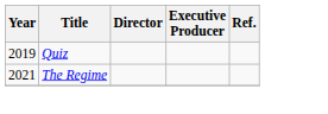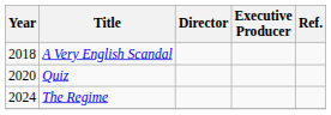+ row: 2018 | A Very English Scandal
Quiz | Year: 2019 -> 2020
The Regime | Year: 2021 -> 2024
